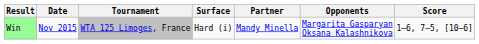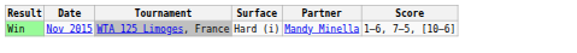- column: Opponents | Margarita Gasparyan Oksana Kalashnikova
